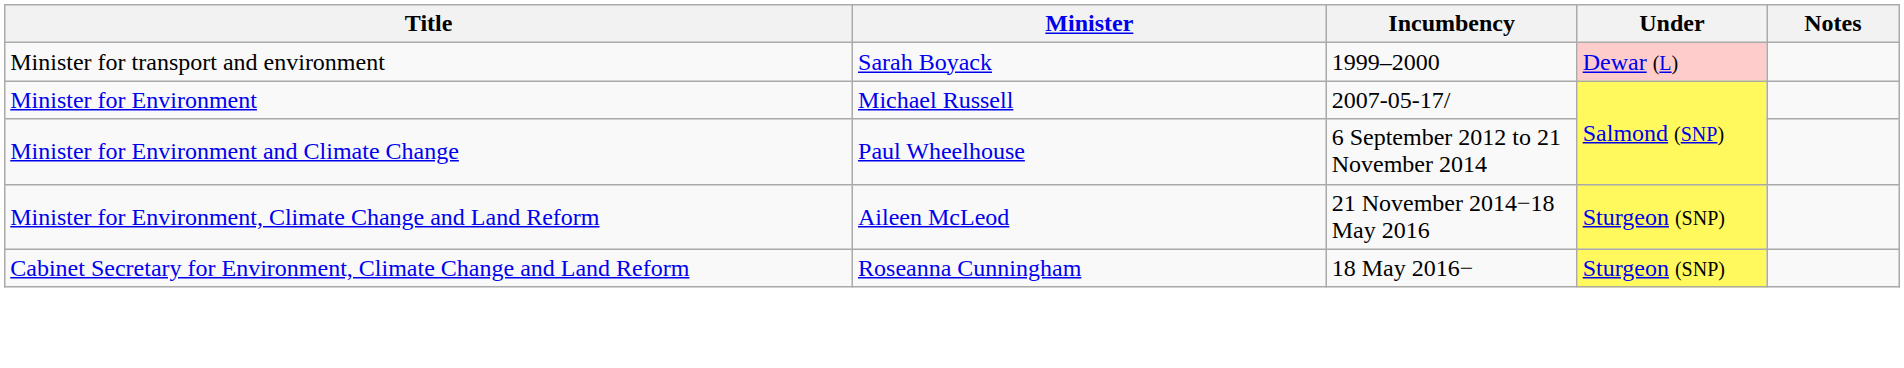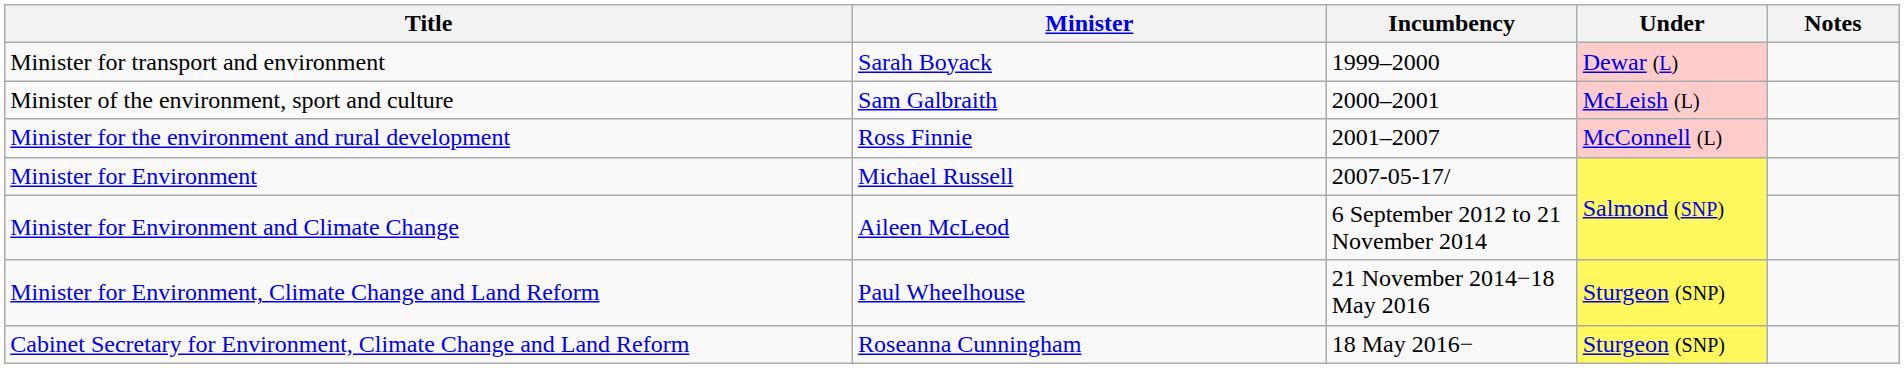+ row: Minister of the environment, sport and culture | Sam Galbraith | 2000–2001 | McLeish (L)
+ row: Minister for the environment and rural development | Ross Finnie | 2001–2007 | McConnell (L)
Minister for Environment and Climate Change | Minister: Paul Wheelhouse -> Aileen McLeod
Minister for Environment, Climate Change and Land Reform | Minister: Aileen McLeod -> Paul Wheelhouse
